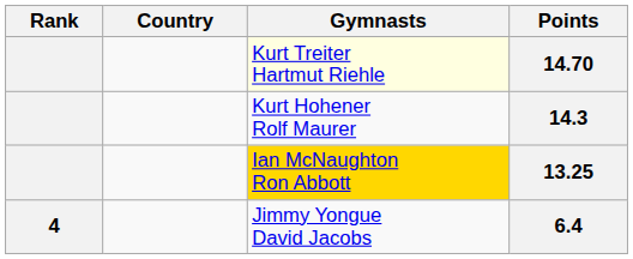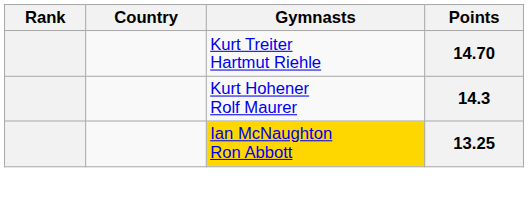14.70 | Gymnasts: lightyellow background -> no background
- row: 4 | Jimmy Yongue David Jacobs | 6.4
